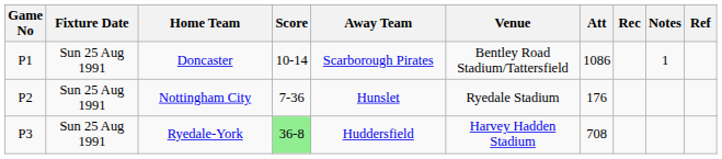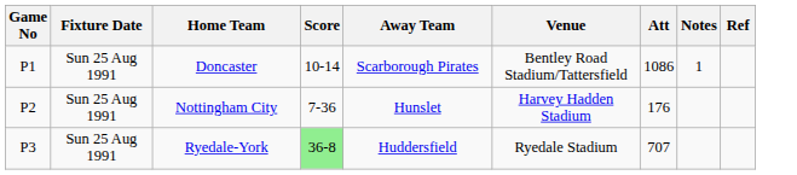- column: Rec
Nottingham City | Venue: Ryedale Stadium -> Harvey Hadden Stadium
Ryedale-York | Venue: Harvey Hadden Stadium -> Ryedale Stadium
Ryedale-York | Att: 708 -> 707
